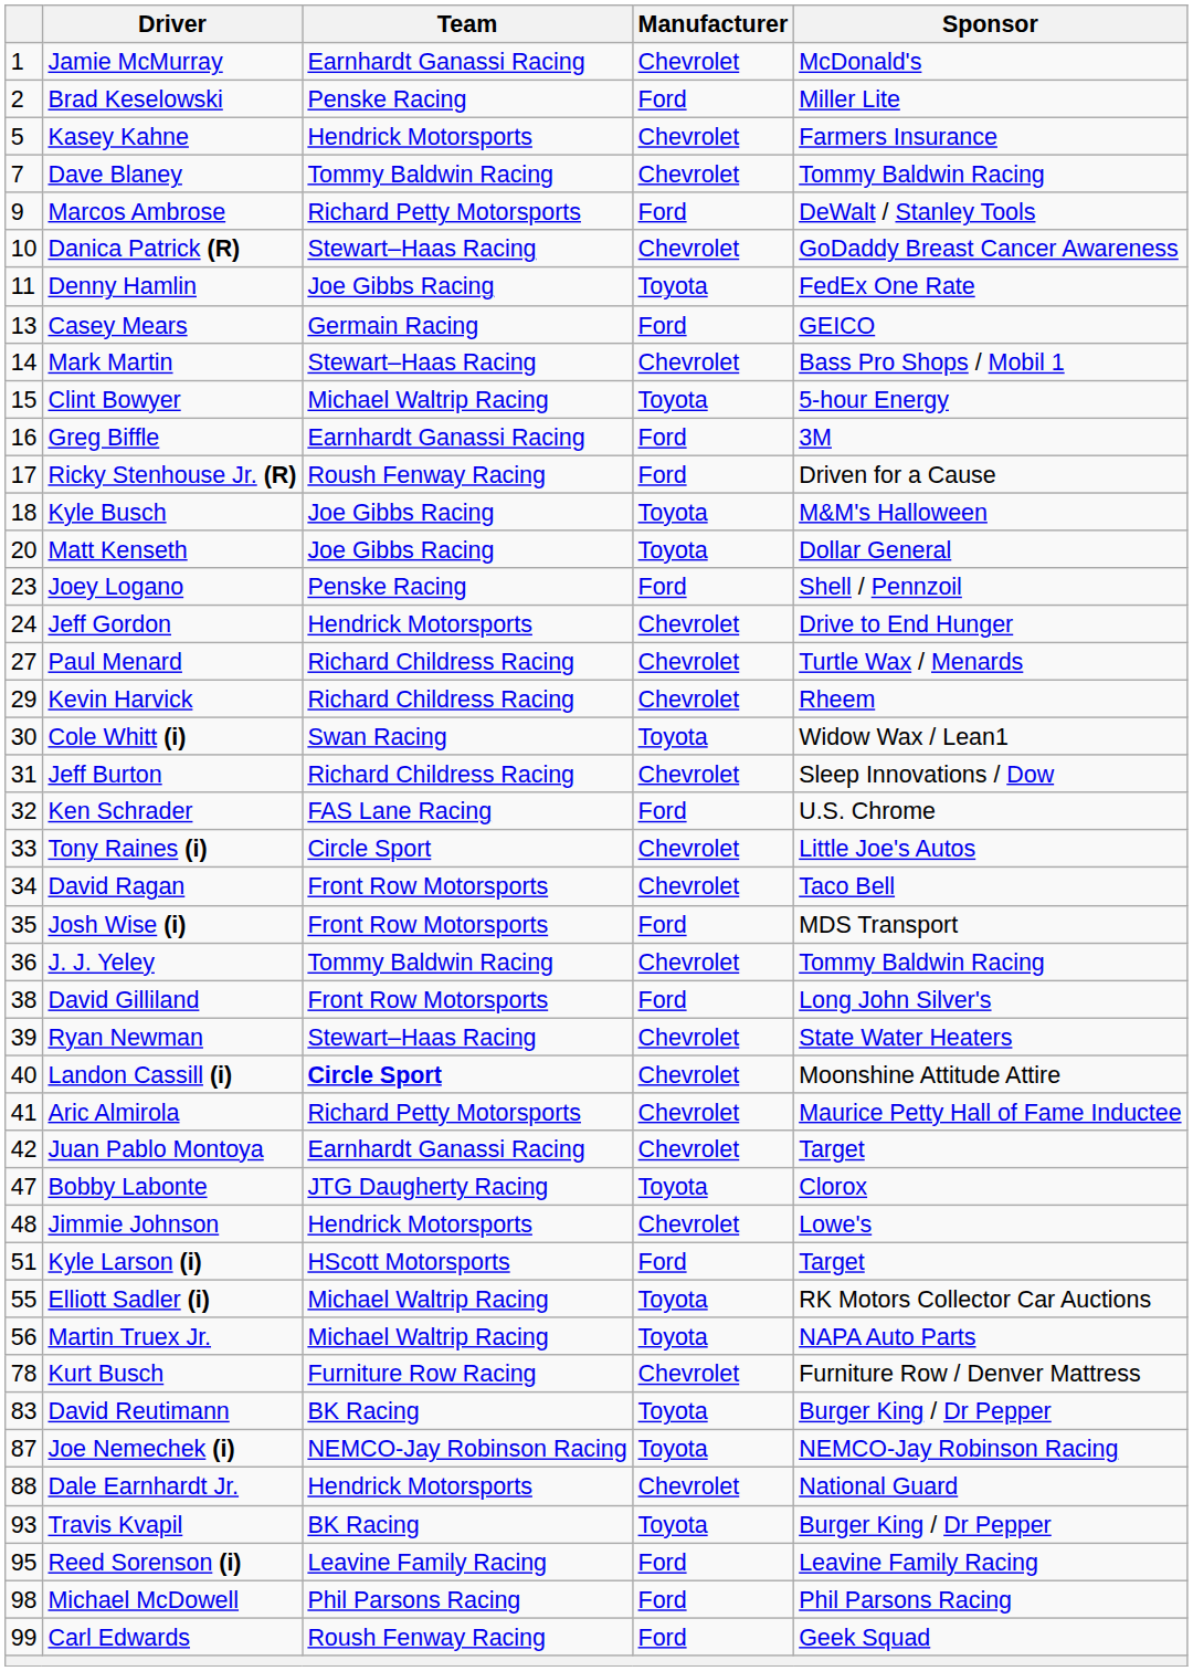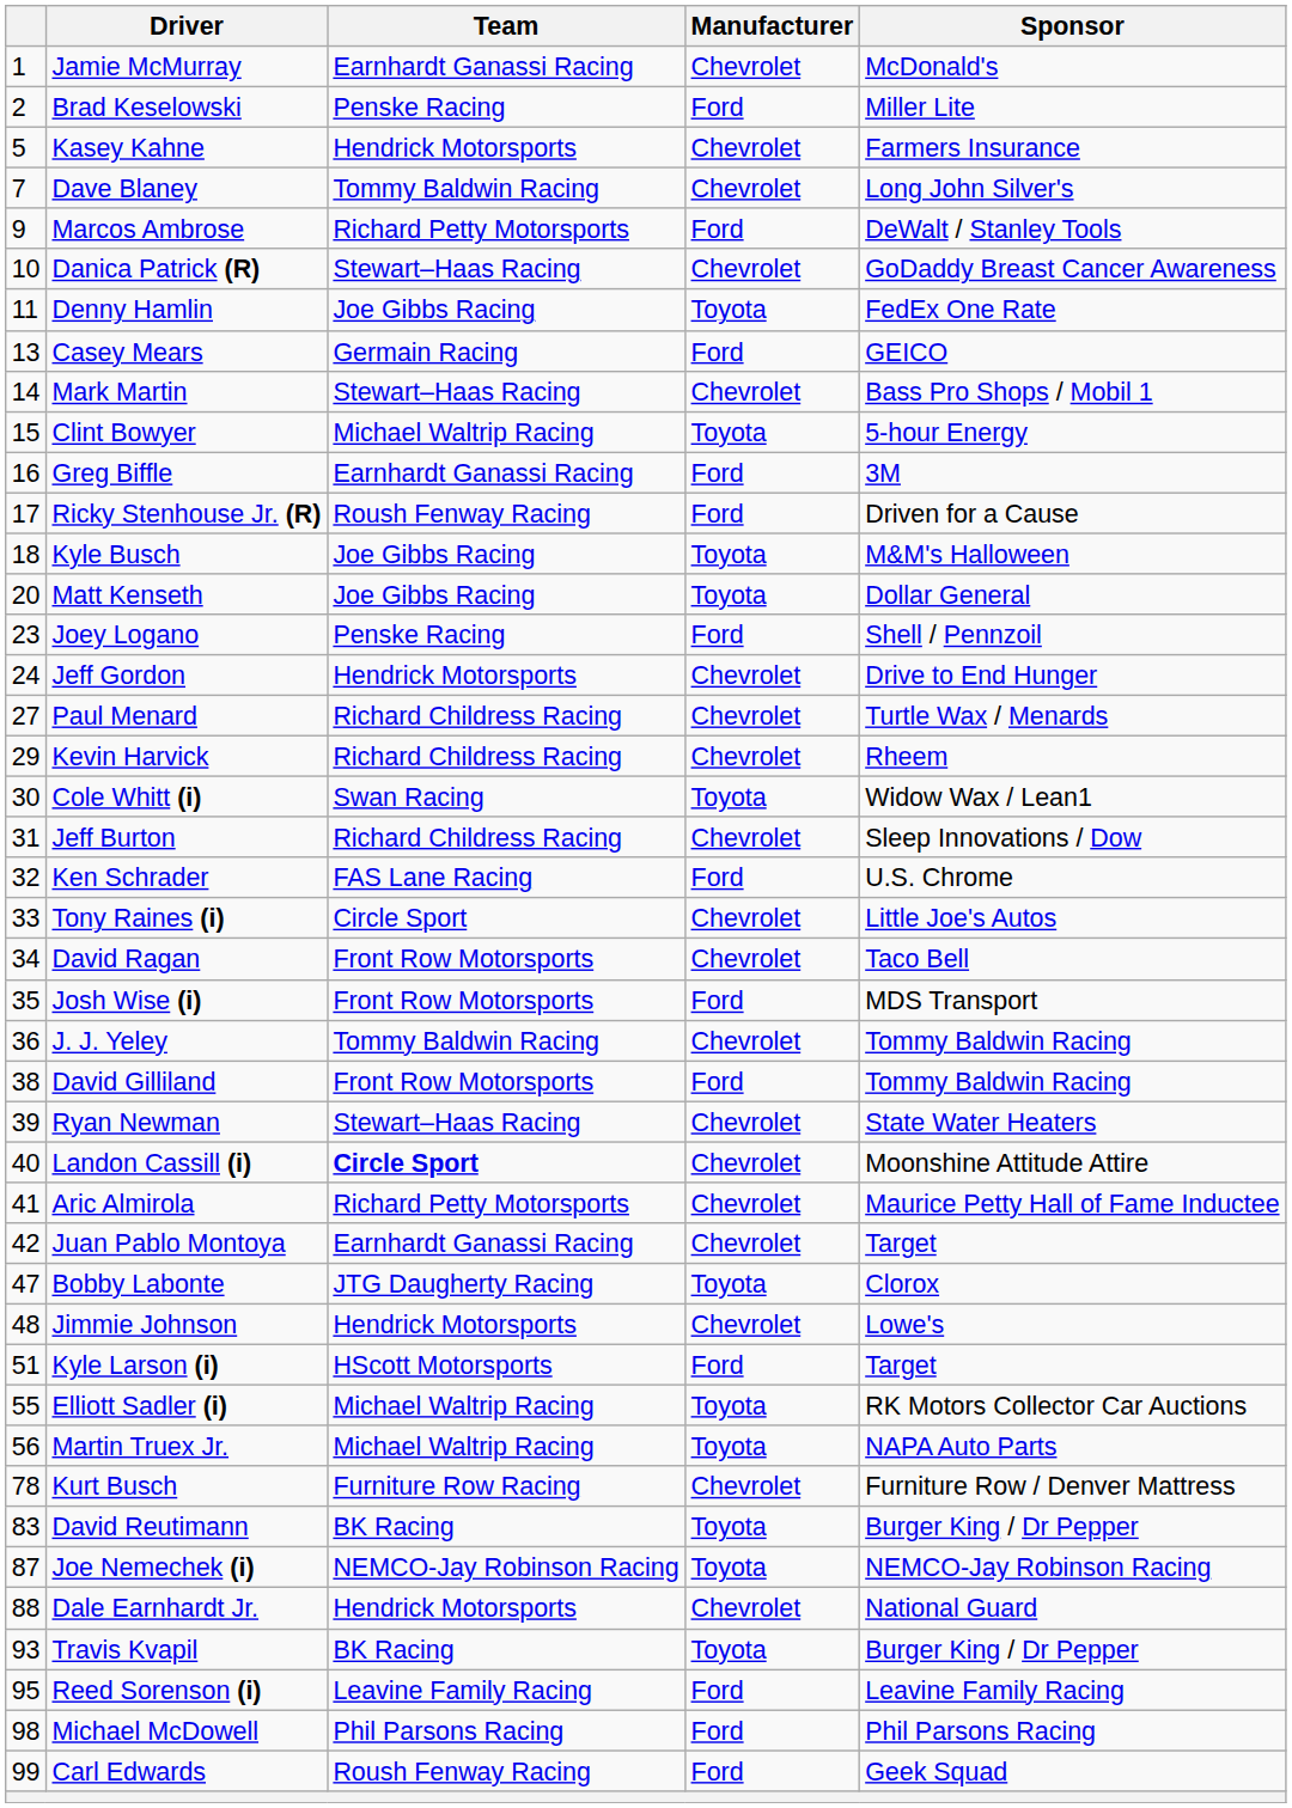Dave Blaney | Sponsor: Tommy Baldwin Racing -> Long John Silver's
David Gilliland | Sponsor: Long John Silver's -> Tommy Baldwin Racing
